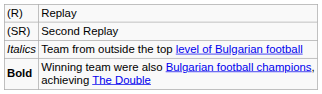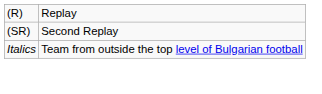- row: Bold | Winning team were also Bulgarian football champions, achieving The Double
